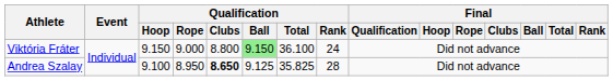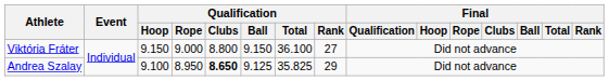Viktória Fráter | Qualification / Ball: lightgreen background -> no background
Viktória Fráter | Qualification / Rank: 24 -> 27
Andrea Szalay | Qualification / Rank: 28 -> 29
